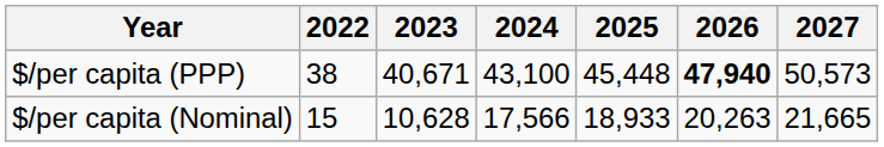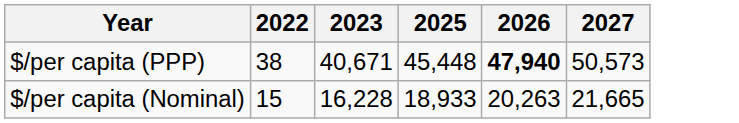- column: 2024 | 43,100 | 17,566
$/per capita (Nominal) | 2023: 10,628 -> 16,228
